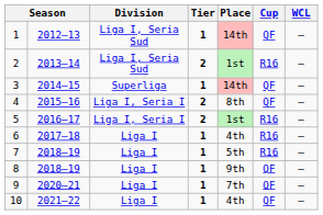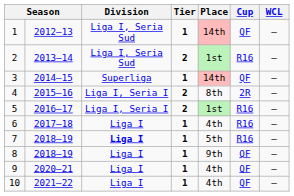4 | Cup: QF -> 2R
7 | Division: normal -> bold
9 | Place: 7th -> 4th
